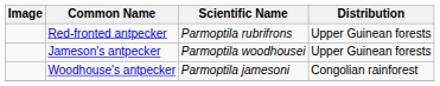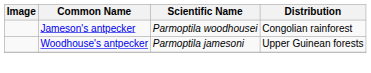- row: Red-fronted antpecker | Parmoptila rubrifrons | Upper Guinean forests
Jameson's antpecker | Distribution: Upper Guinean forests -> Congolian rainforest
Woodhouse's antpecker | Distribution: Congolian rainforest -> Upper Guinean forests
